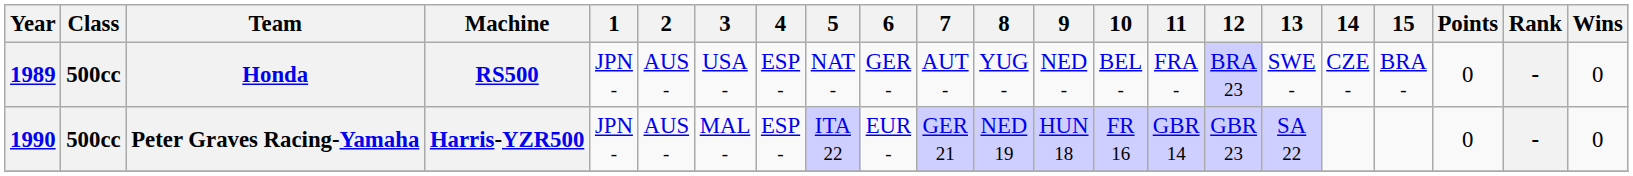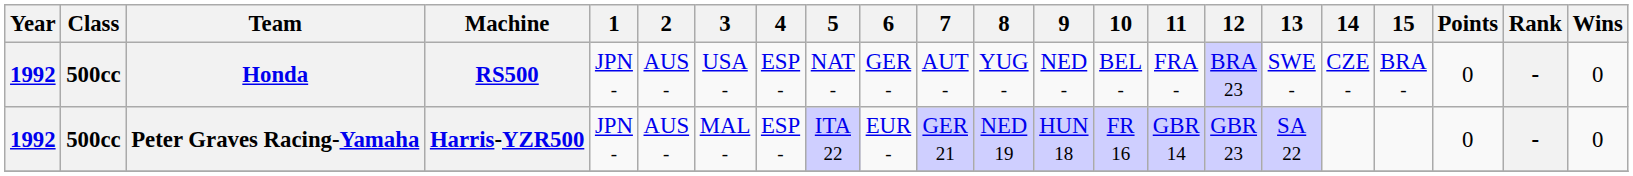Honda | Year: 1989 -> 1992
Peter Graves Racing-Yamaha | Year: 1990 -> 1992
